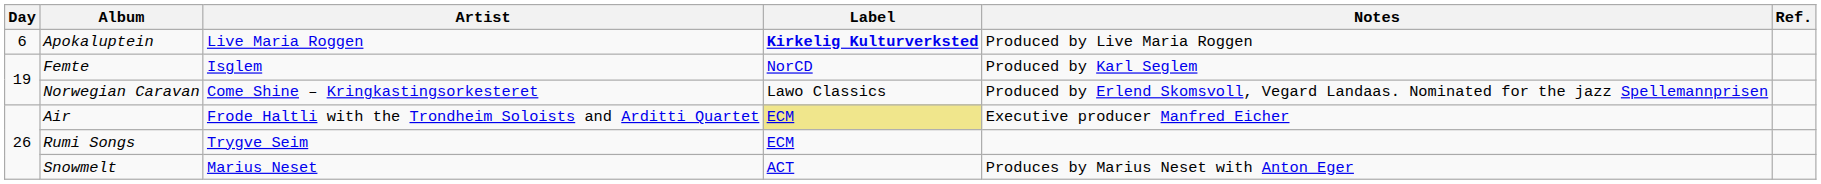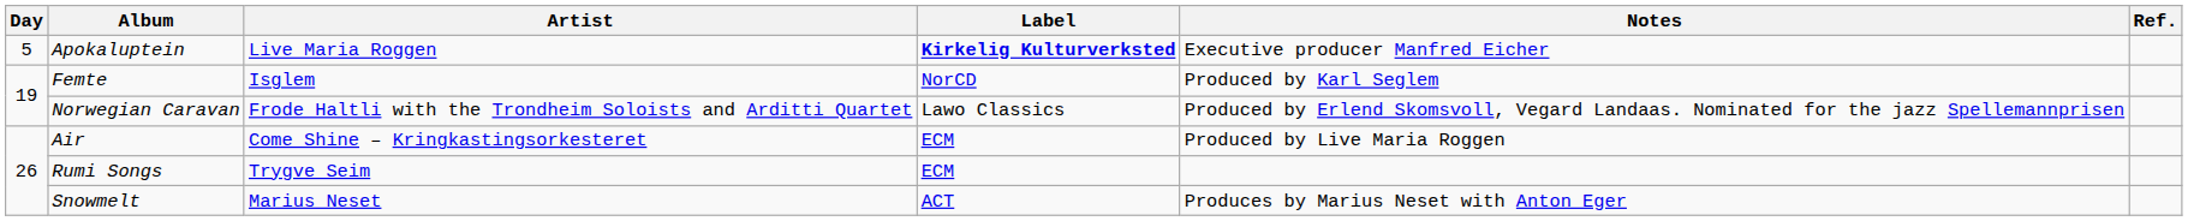Apokaluptein | Day: 6 -> 5
Apokaluptein | Notes: Produced by Live Maria Roggen -> Executive producer Manfred Eicher
Norwegian Caravan | Artist: Come Shine – Kringkastingsorkesteret -> Frode Haltli with the Trondheim Soloists and Arditti Quartet
Air | Artist: Frode Haltli with the Trondheim Soloists and Arditti Quartet -> Come Shine – Kringkastingsorkesteret
Air | Label: khaki background -> no background
Air | Notes: Executive producer Manfred Eicher -> Produced by Live Maria Roggen
